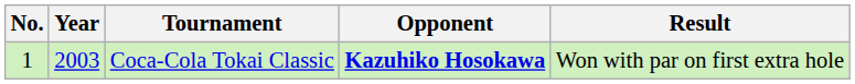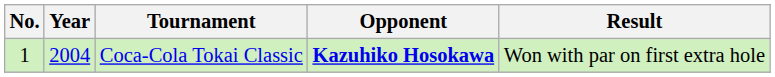Coca-Cola Tokai Classic | Year: 2003 -> 2004
